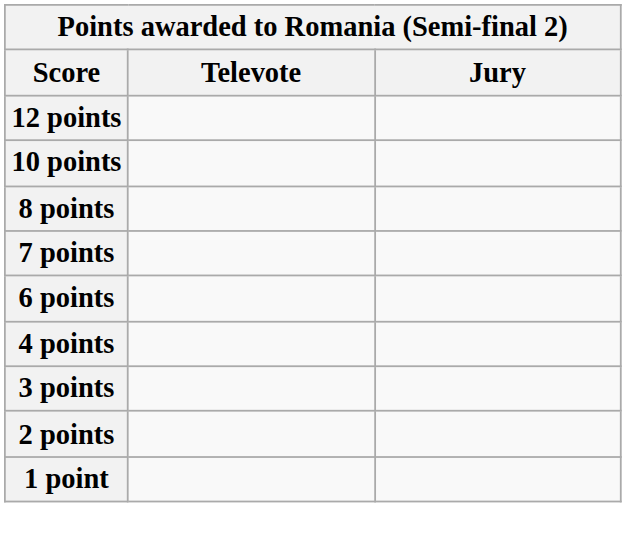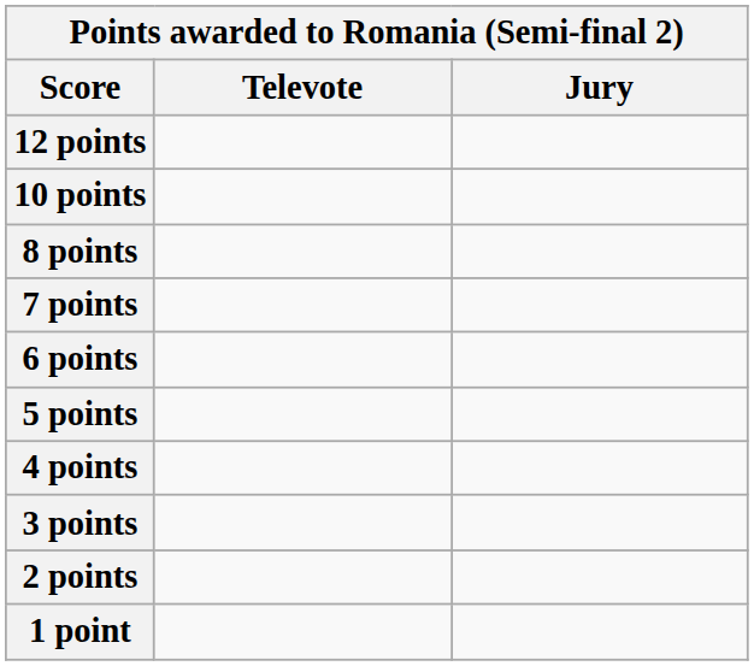+ row: 5 points
